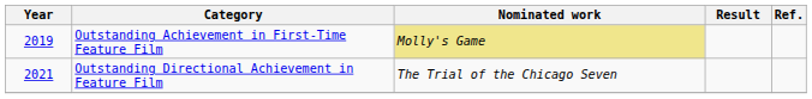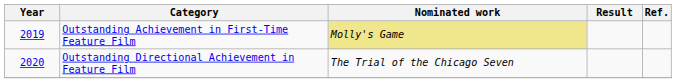Outstanding Directional Achievement in Feature Film | Year: 2021 -> 2020
